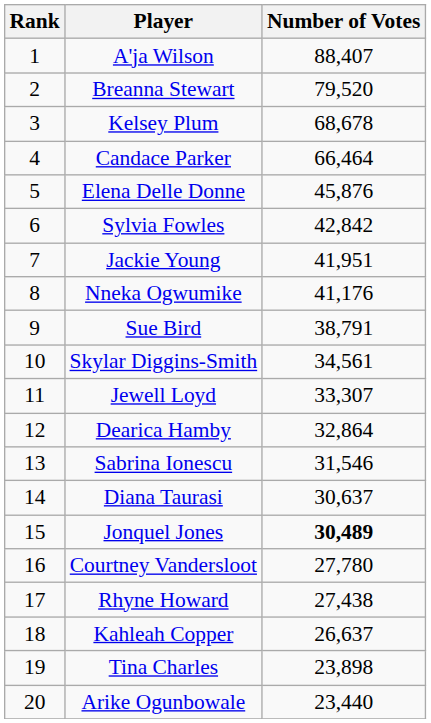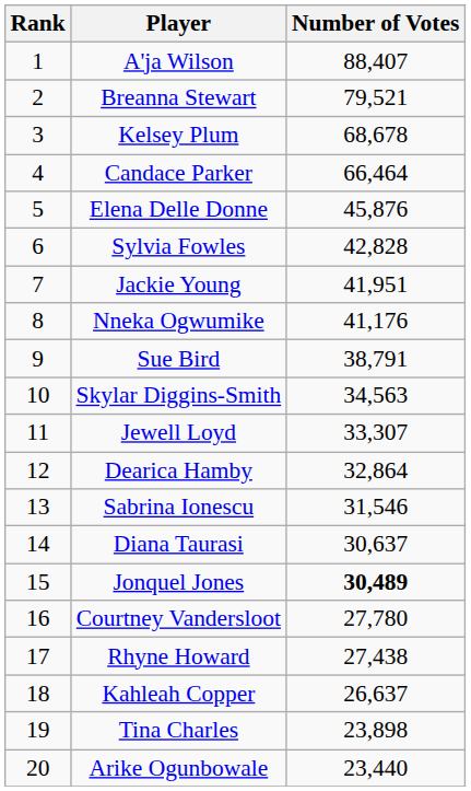Breanna Stewart | Number of Votes: 79,520 -> 79,521
Sylvia Fowles | Number of Votes: 42,842 -> 42,828
Skylar Diggins-Smith | Number of Votes: 34,561 -> 34,563
